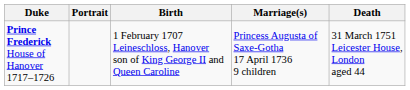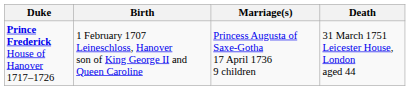- column: Portrait
